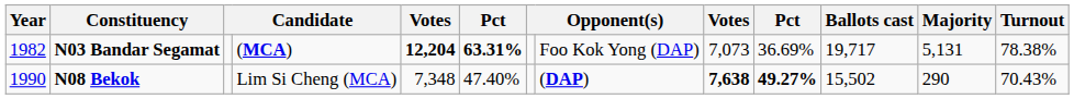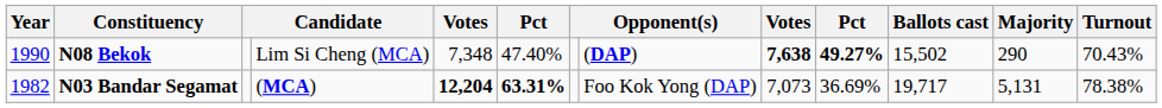rows swapped: N03 Bandar Segamat <-> N08 Bekok
